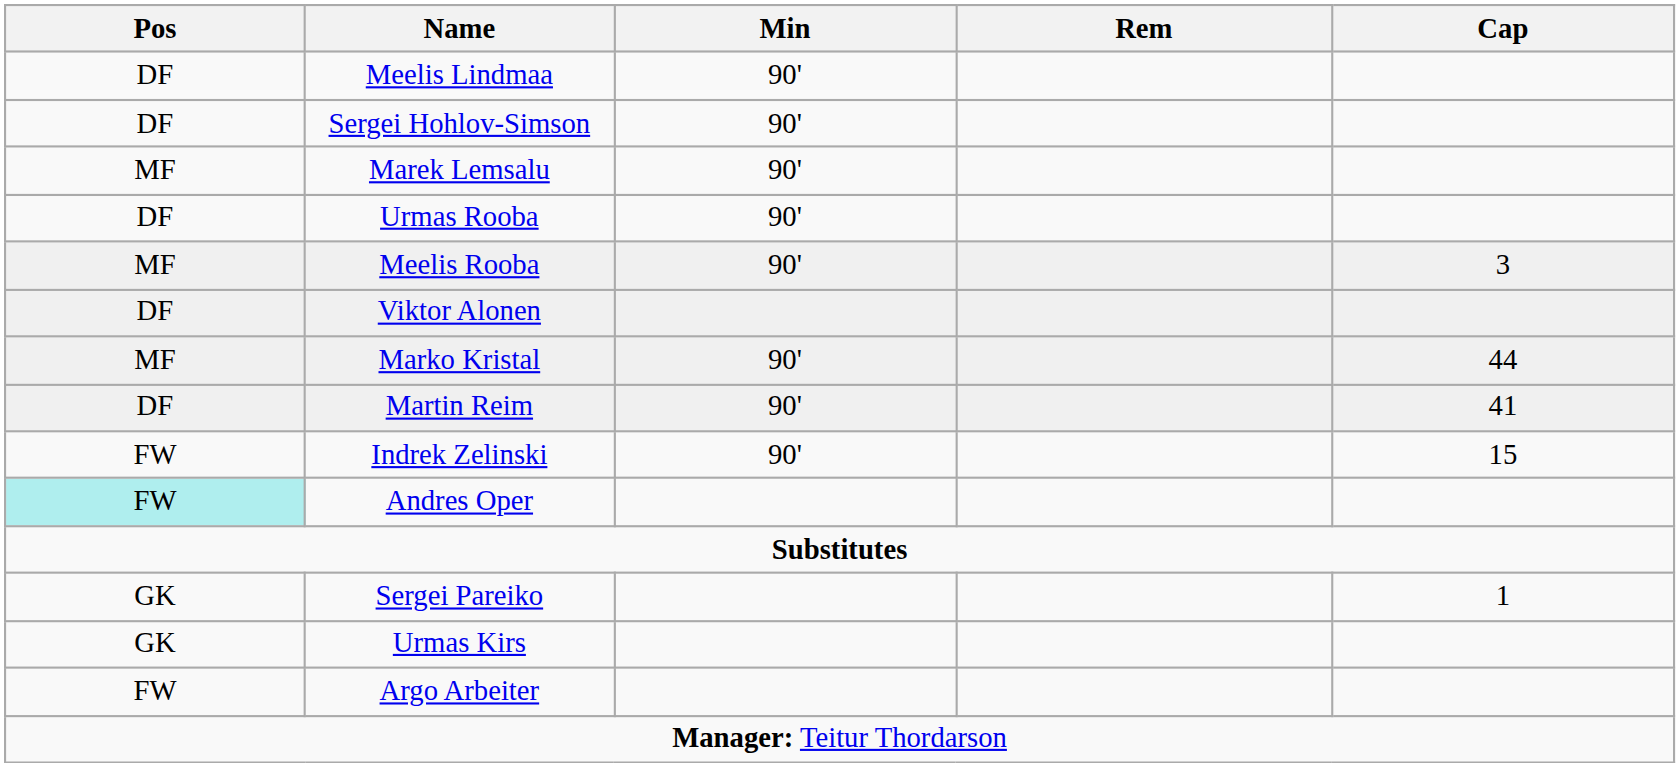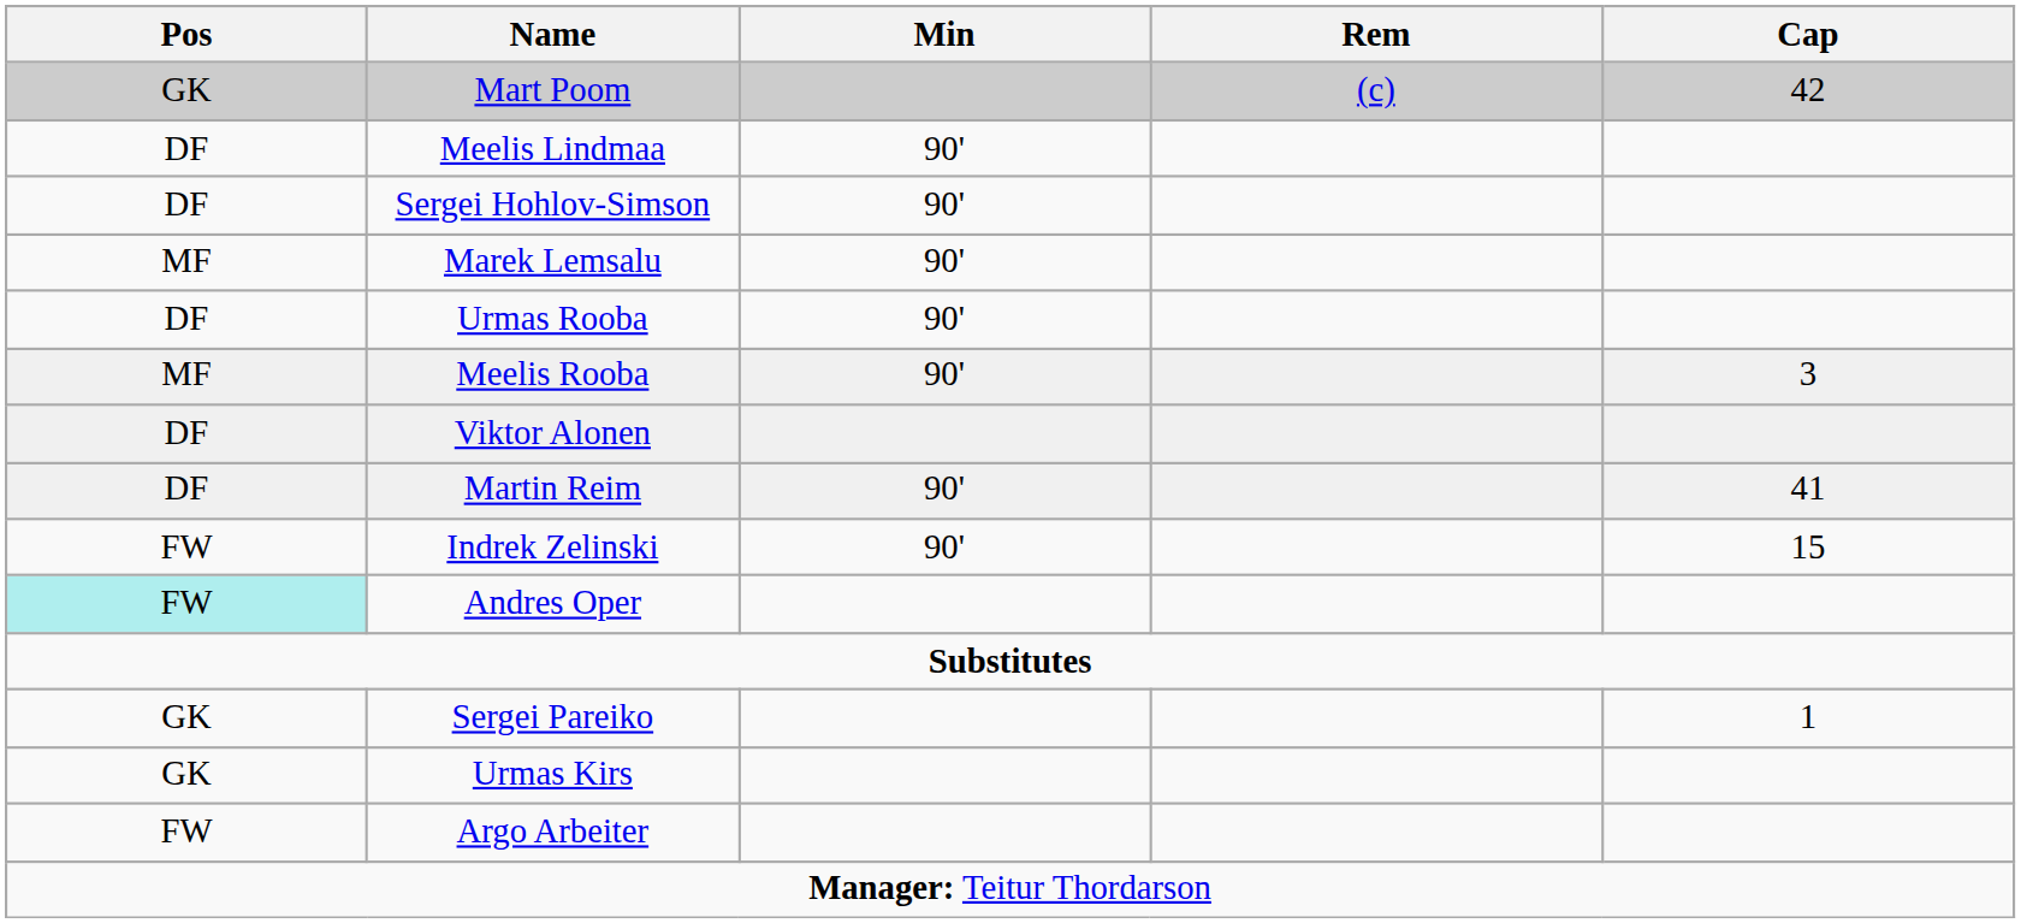+ row: GK | Mart Poom | (c) | 42
- row: MF | Marko Kristal | 90' | 44
